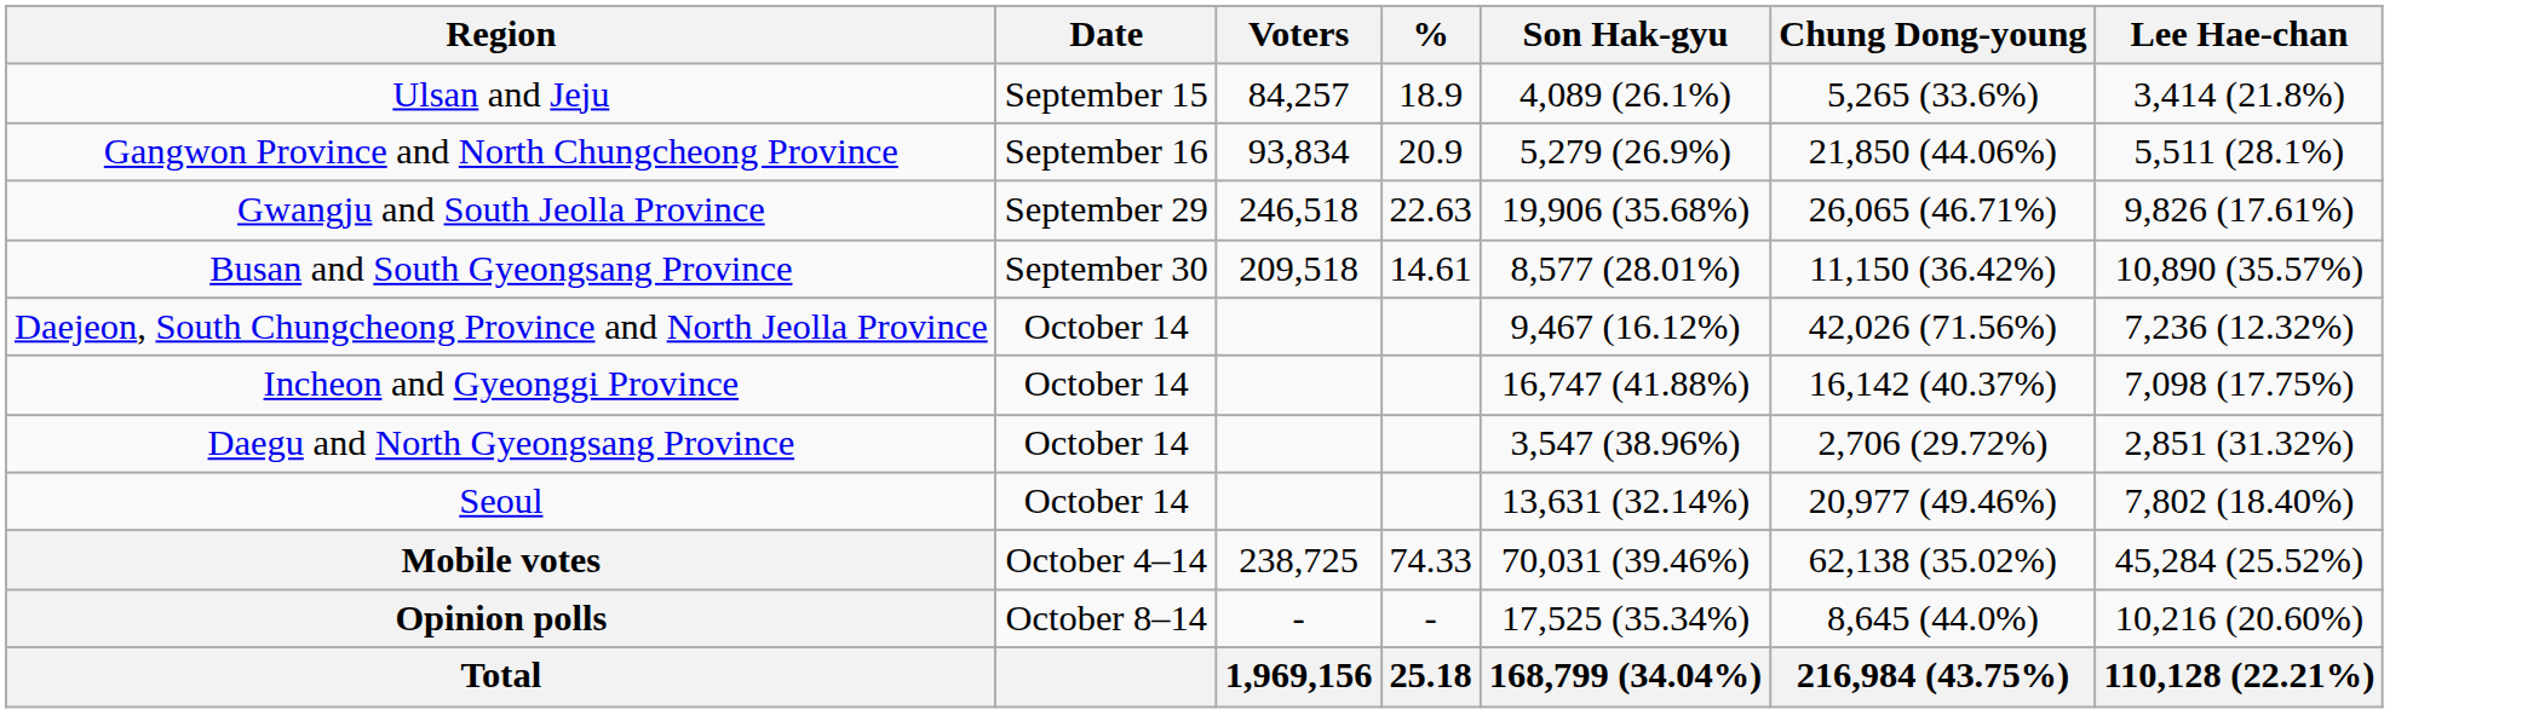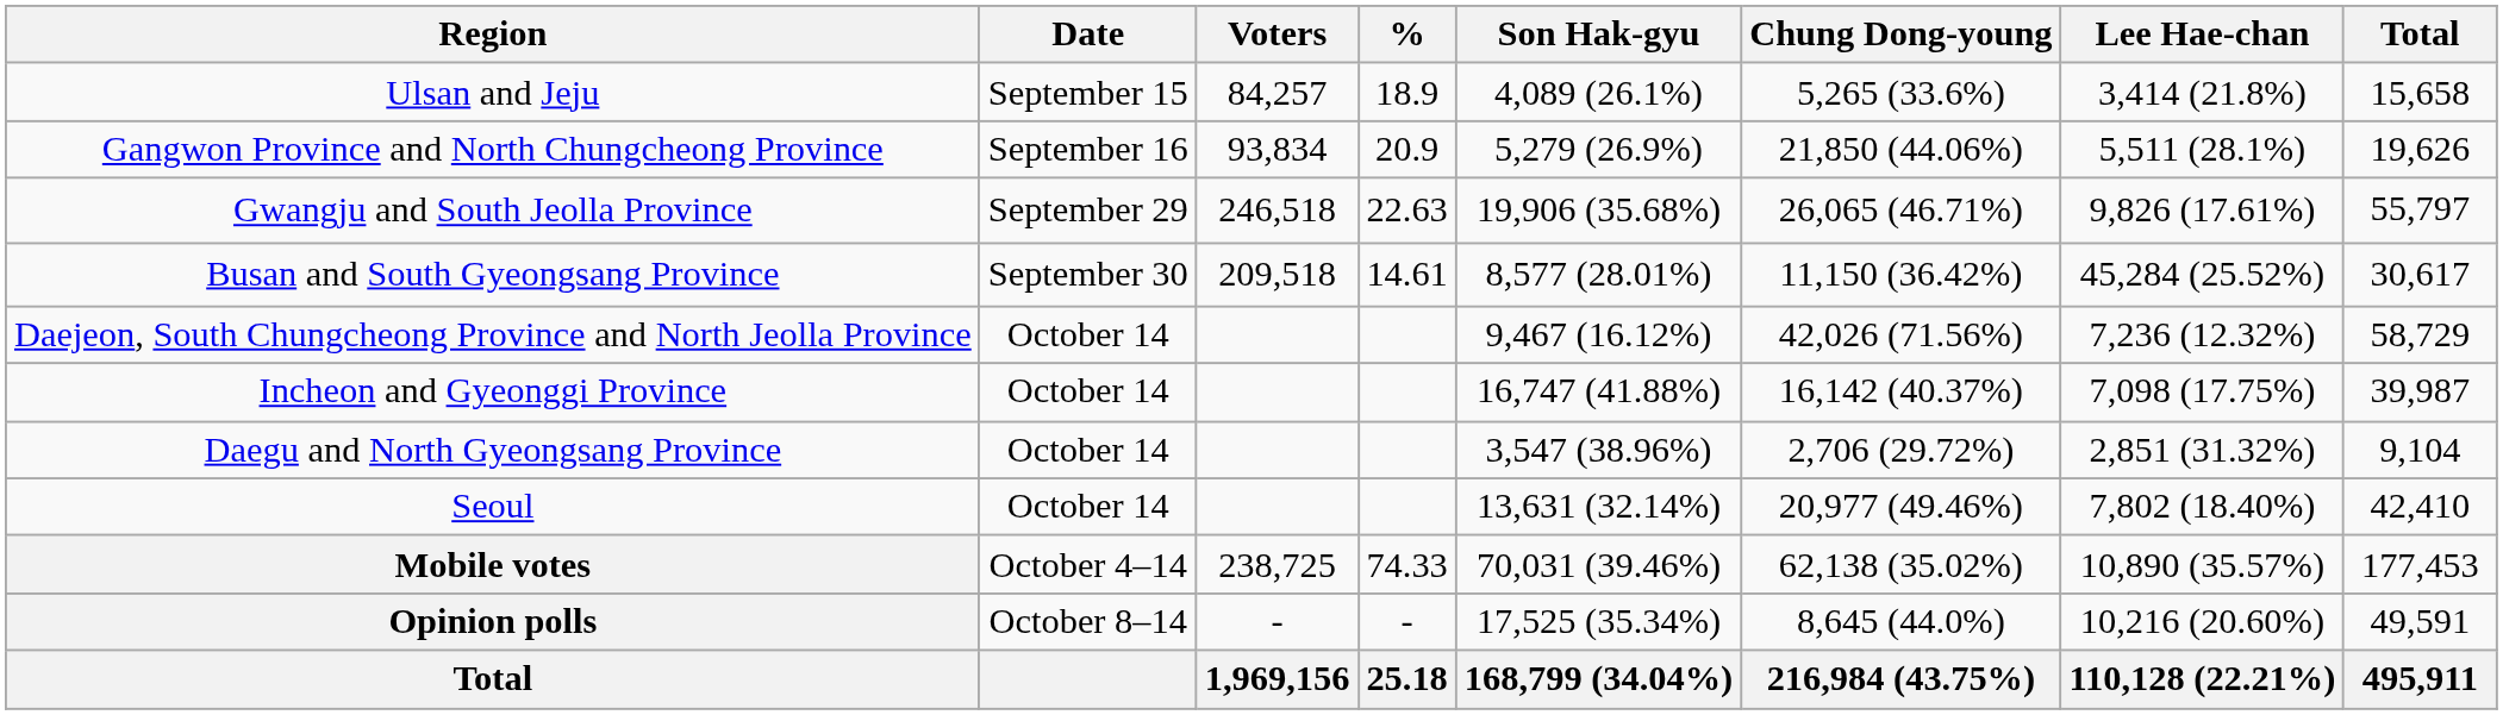+ column: Total | 15,658 | 19,626 | 55,797 | 30,617 | 58,729 | 39,987 | 9,104 | 42,410 | 177,453 | 49,591 | 495,911
Busan and South Gyeongsang Province | Lee Hae-chan: 10,890 (35.57%) -> 45,284 (25.52%)
Mobile votes | Lee Hae-chan: 45,284 (25.52%) -> 10,890 (35.57%)
